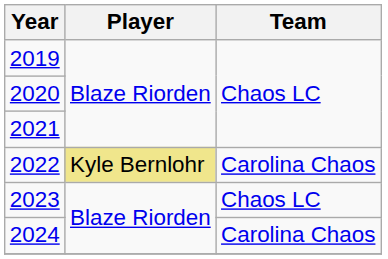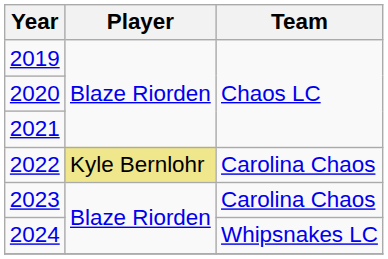2023 | Team: Chaos LC -> Carolina Chaos
2024 | Team: Carolina Chaos -> Whipsnakes LC
